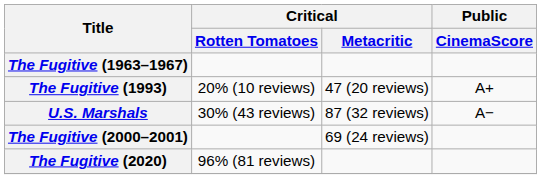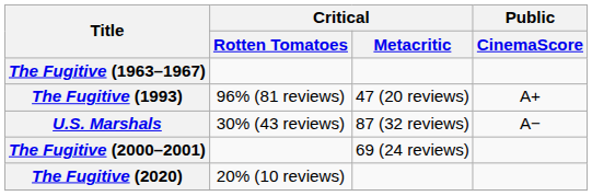The Fugitive (1993) | Critical / Rotten Tomatoes: 20% (10 reviews) -> 96% (81 reviews)
The Fugitive (2020) | Critical / Rotten Tomatoes: 96% (81 reviews) -> 20% (10 reviews)
